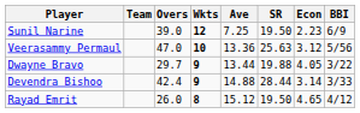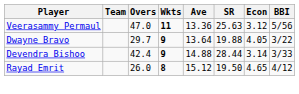- row: Sunil Narine | 39.0 | 12 | 7.25 | 19.50 | 2.23 | 6/9
Veerasammy Permaul | Wkts: 10 -> 11
Dwayne Bravo | Ave: 13.44 -> 13.64
